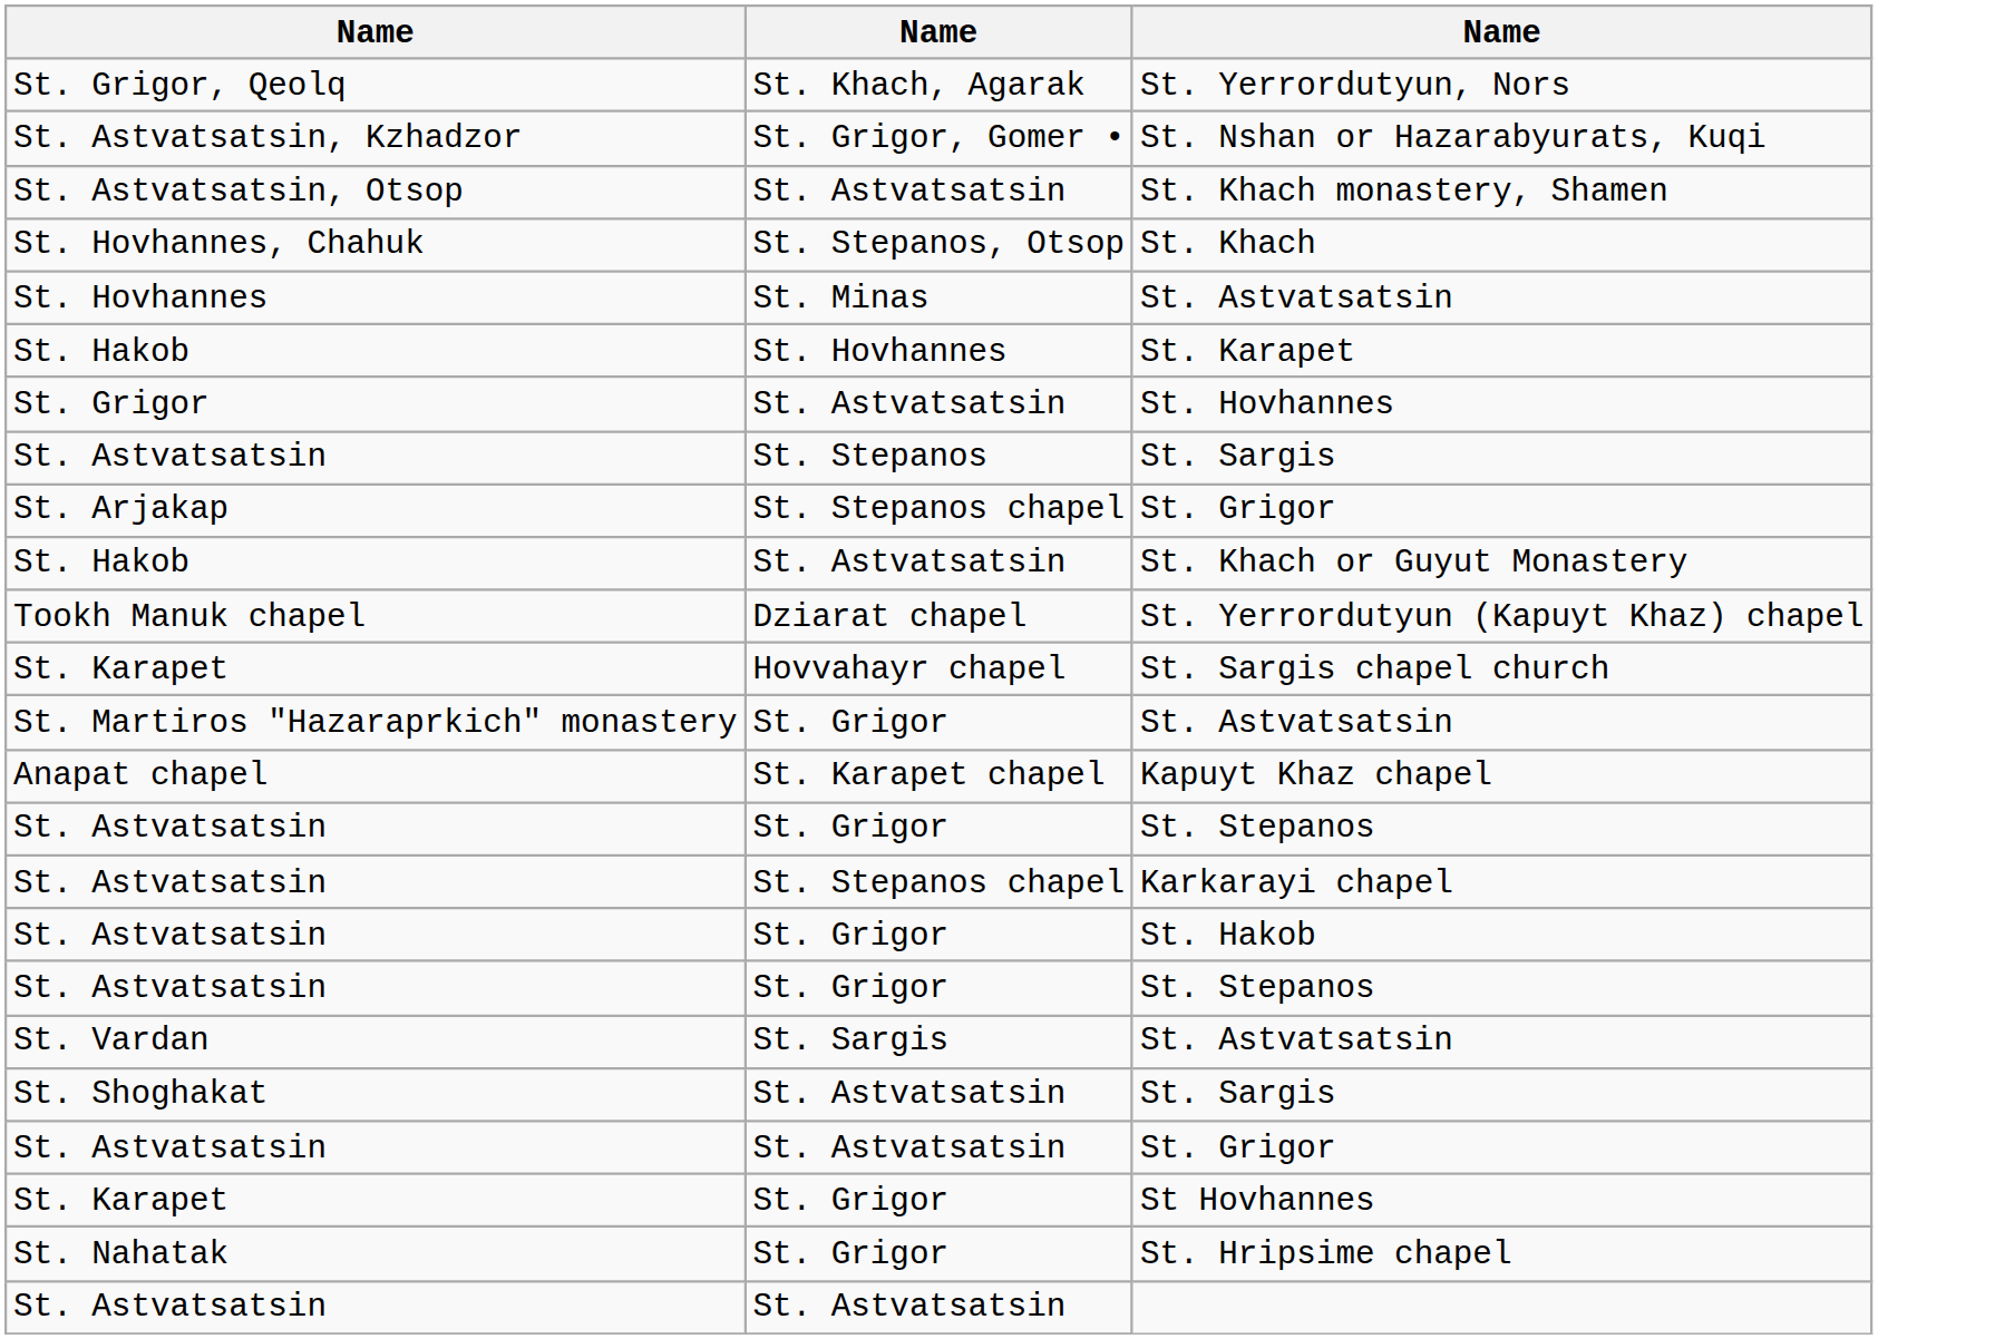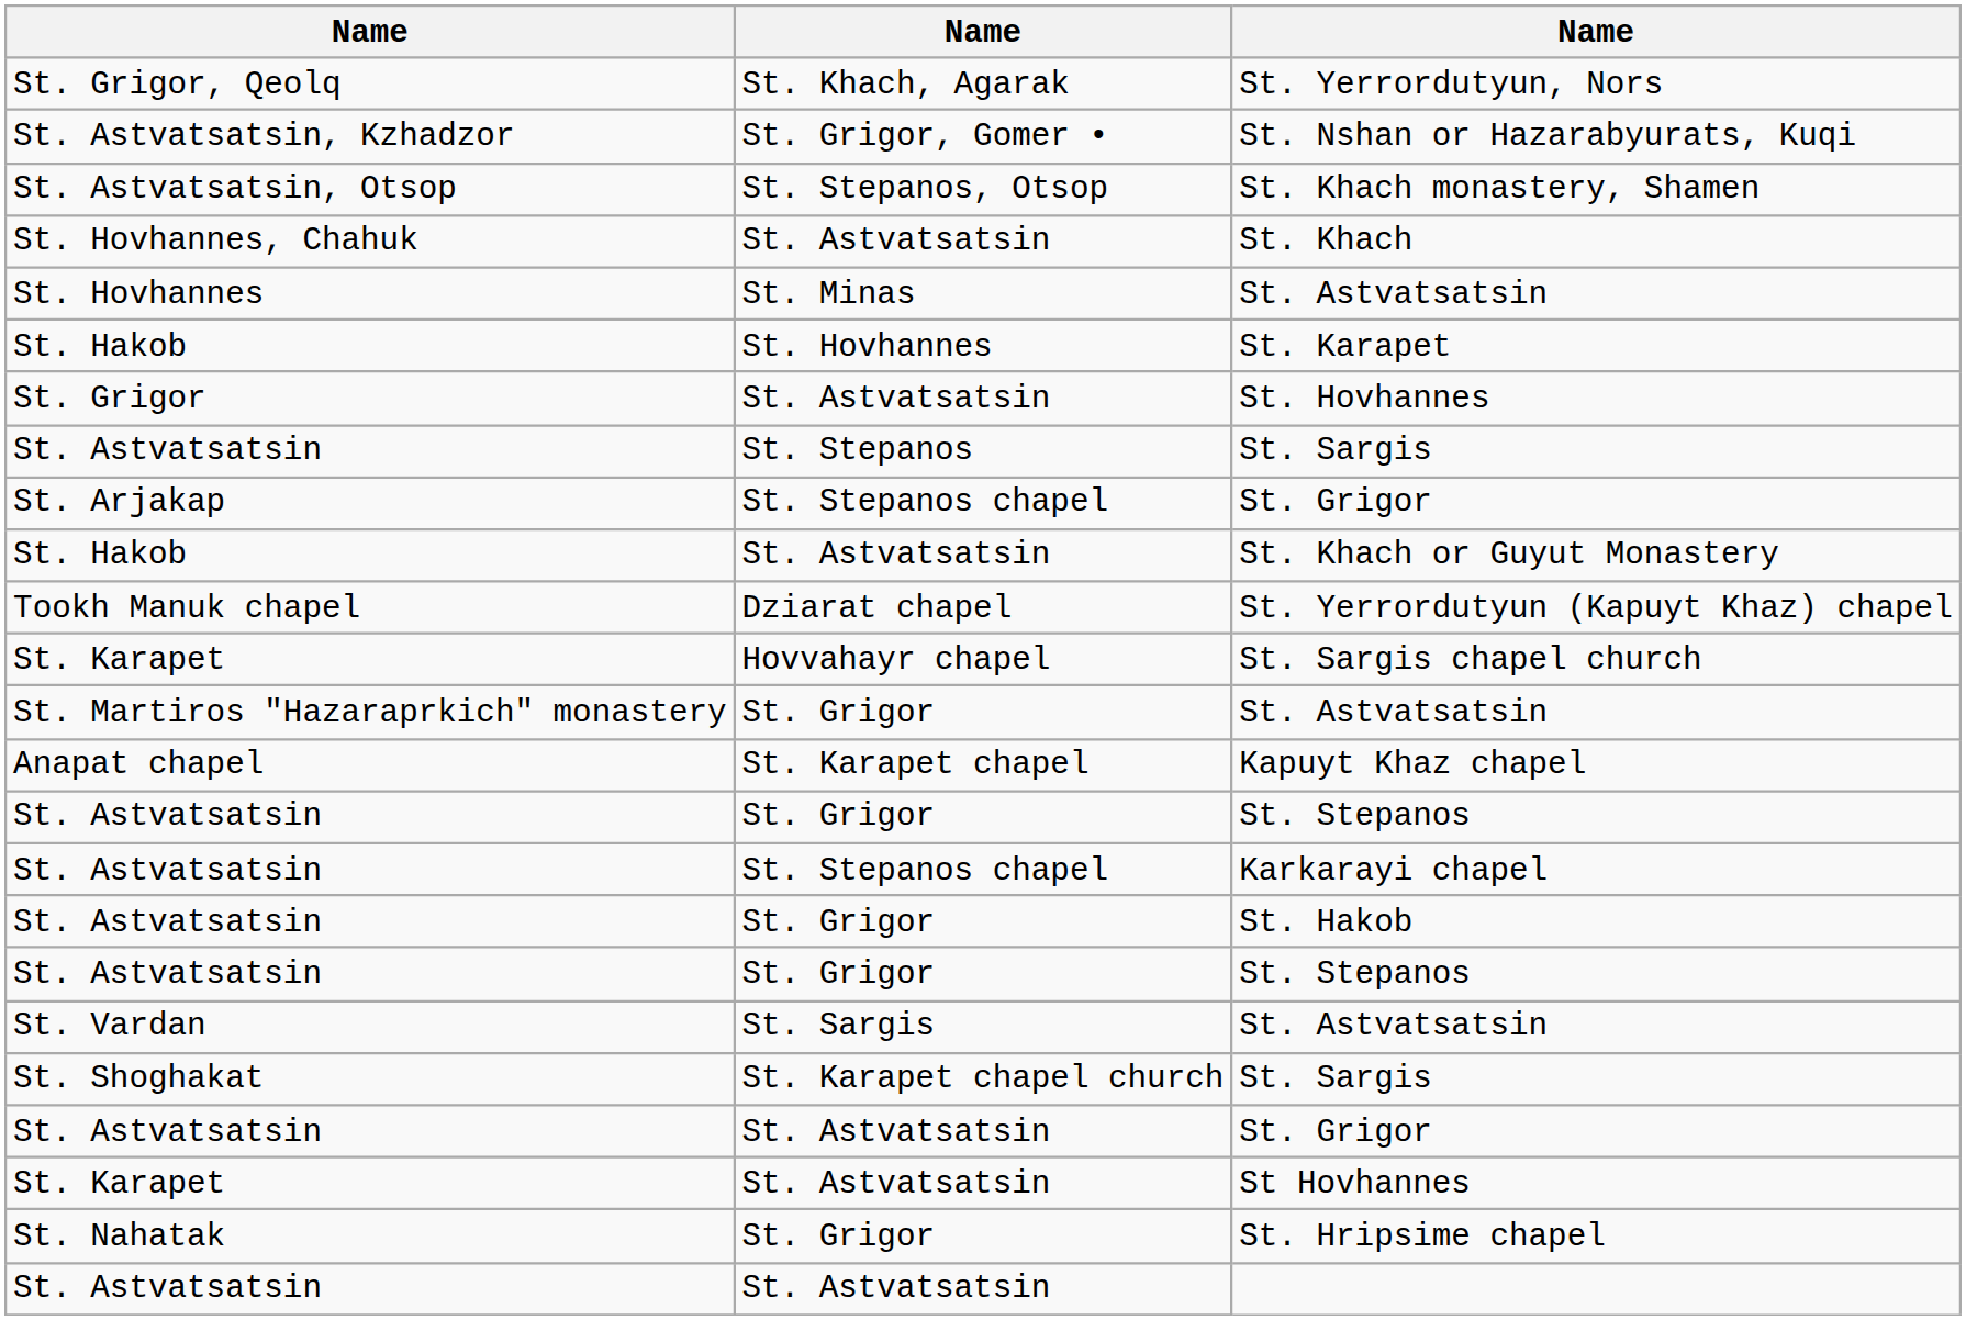St. Khach monastery, Shamen | column 2: St. Astvatsatsin -> St. Stepanos, Otsop
St. Khach | column 2: St. Stepanos, Otsop -> St. Astvatsatsin
St. Shoghakat / St. Sargis | column 2: St. Astvatsatsin -> St. Karapet chapel church
St Hovhannes | column 2: St. Grigor -> St. Astvatsatsin
